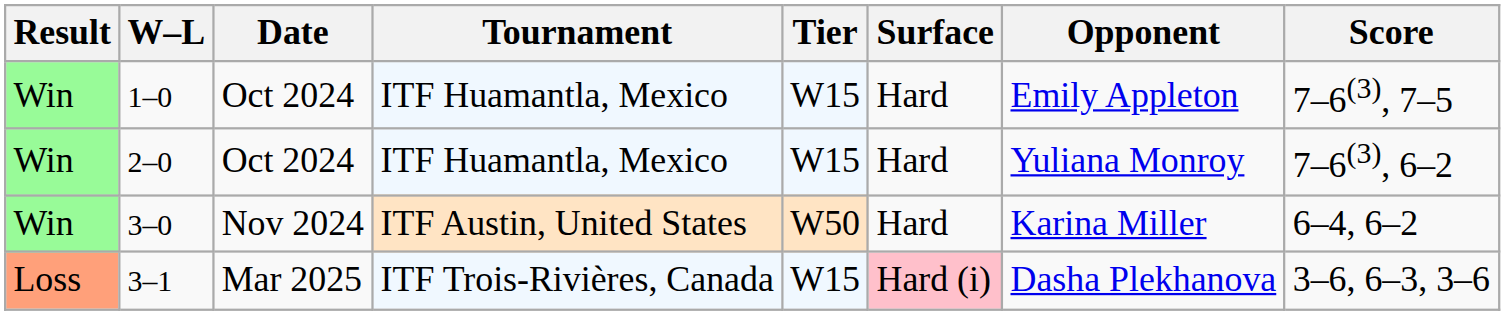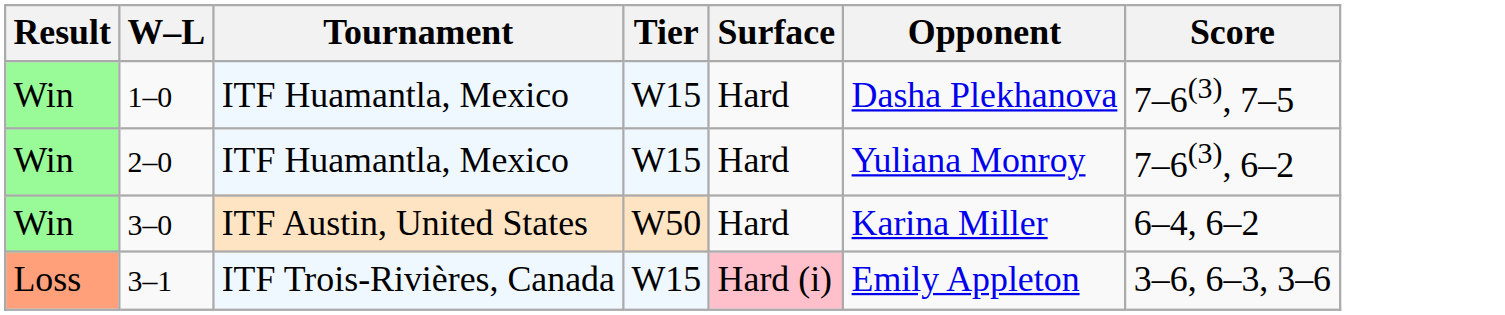- column: Date | Oct 2024 | Oct 2024 | Nov 2024 | Mar 2025
1–0 | Opponent: Emily Appleton -> Dasha Plekhanova
3–1 | Opponent: Dasha Plekhanova -> Emily Appleton
